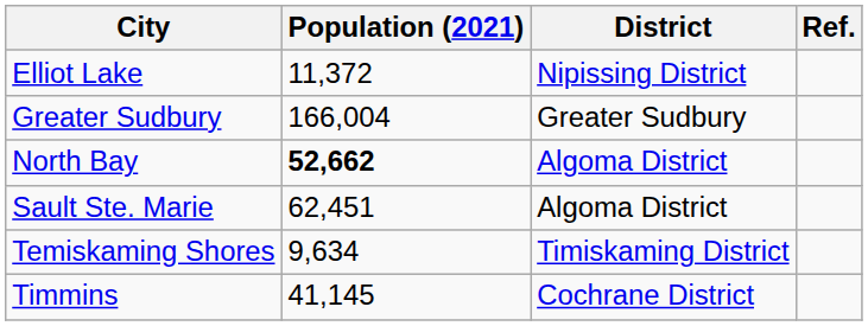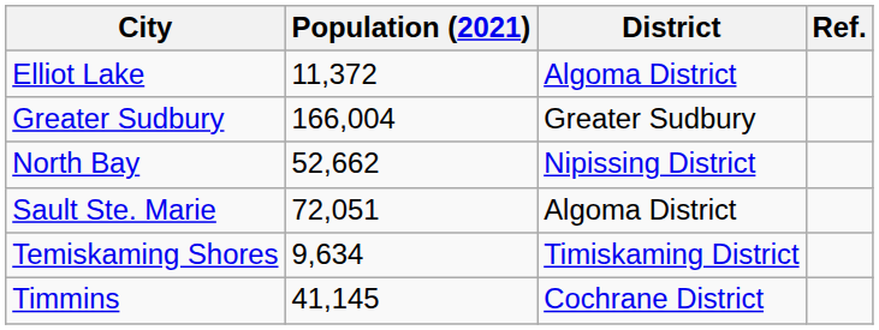Elliot Lake | District: Nipissing District -> Algoma District
North Bay | Population (2021): bold -> normal
North Bay | District: Algoma District -> Nipissing District
Sault Ste. Marie | Population (2021): 62,451 -> 72,051
